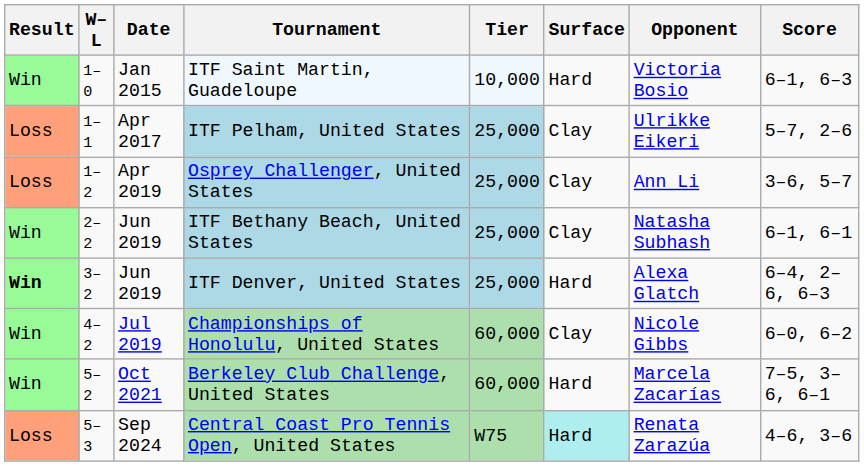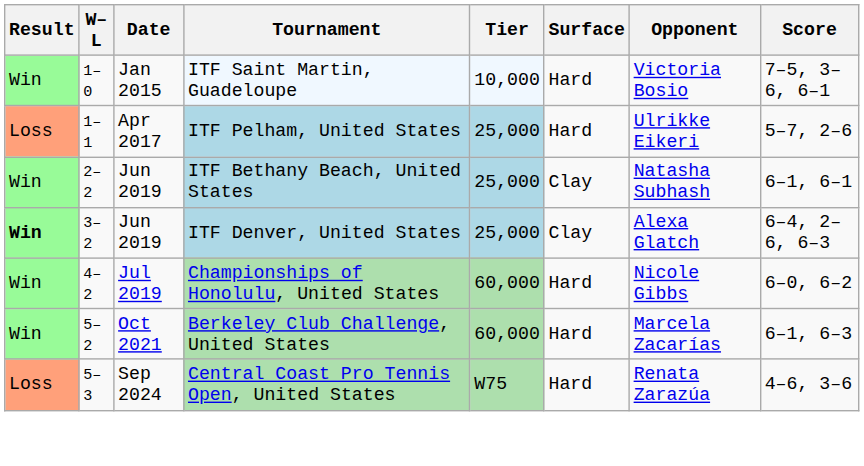ITF Saint Martin, Guadeloupe | Score: 6–1, 6–3 -> 7–5, 3–6, 6–1
ITF Pelham, United States | Surface: Clay -> Hard
- row: Loss | 1–2 | Apr 2019 | Osprey Challenger, United States | 25,000 | Clay | Ann Li | 3–6, 5–7
ITF Denver, United States | Surface: Hard -> Clay
Championships of Honolulu, United States | Surface: Clay -> Hard
Berkeley Club Challenge, United States | Score: 7–5, 3–6, 6–1 -> 6–1, 6–3
Central Coast Pro Tennis Open, United States | Surface: paleturquoise background -> no background
